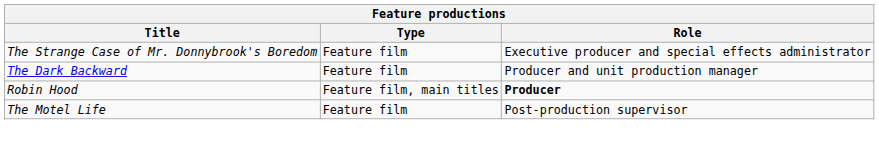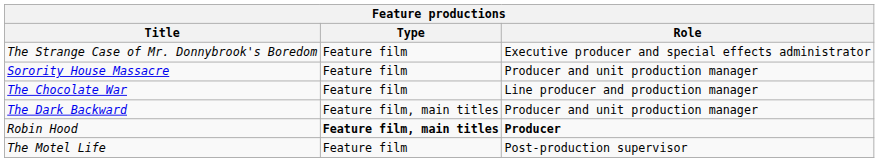+ row: Sorority House Massacre | Feature film | Producer and unit production manager
+ row: The Chocolate War | Feature film | Line producer and production manager
The Dark Backward | Type: Feature film -> Feature film, main titles
Robin Hood | Type: normal -> bold
